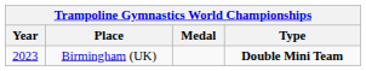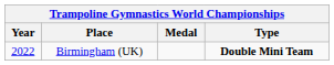Birmingham (UK) | Year: 2023 -> 2022
